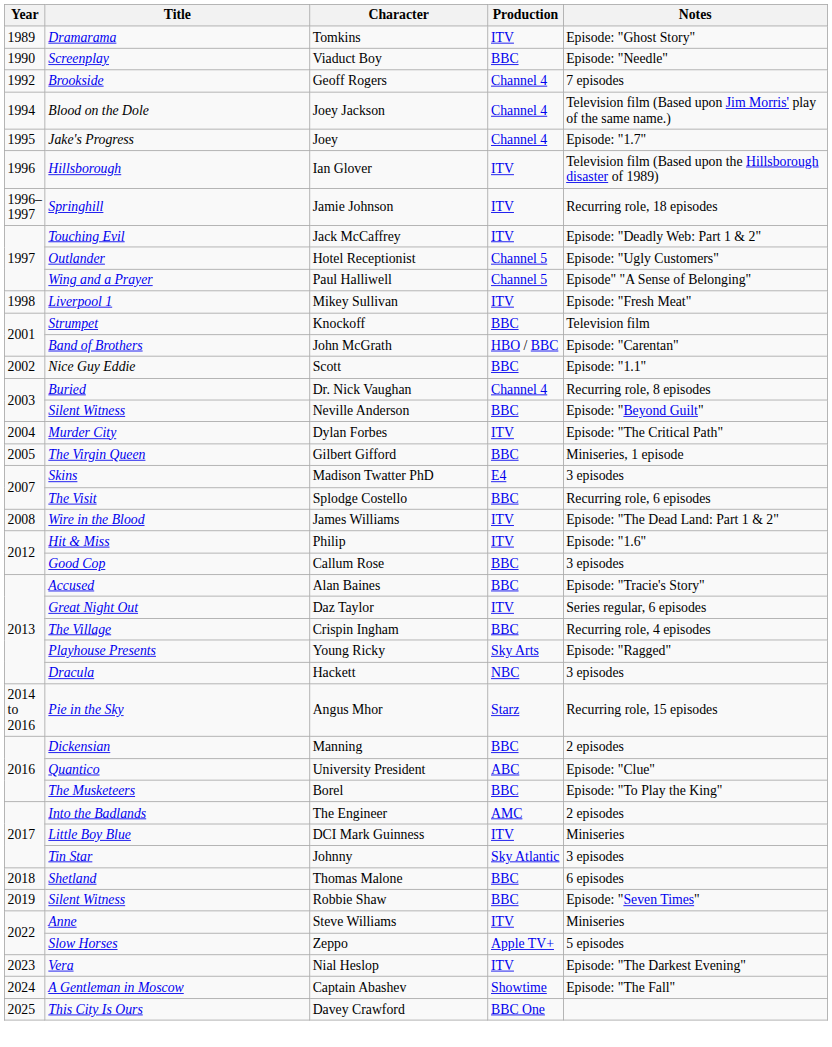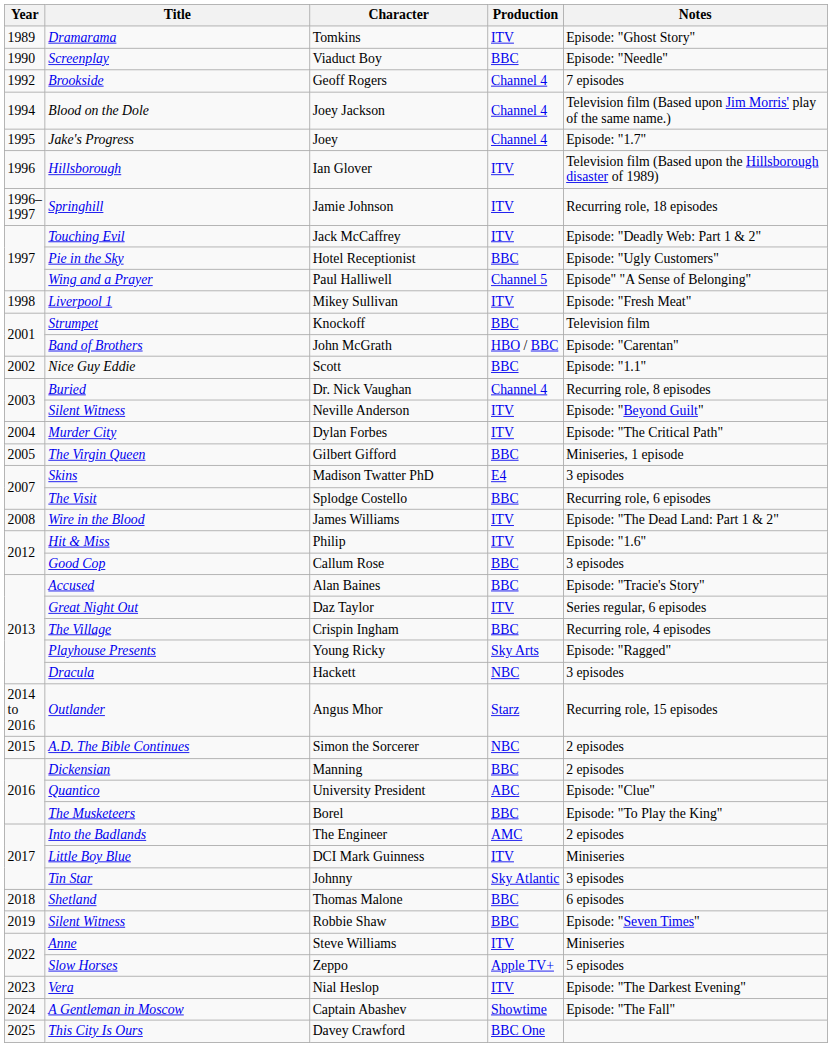Hotel Receptionist | Title: Outlander -> Pie in the Sky
Hotel Receptionist | Production: Channel 5 -> BBC
Neville Anderson | Production: BBC -> ITV
Angus Mhor | Title: Pie in the Sky -> Outlander
+ row: 2015 | A.D. The Bible Continues | Simon the Sorcerer | NBC | 2 episodes
